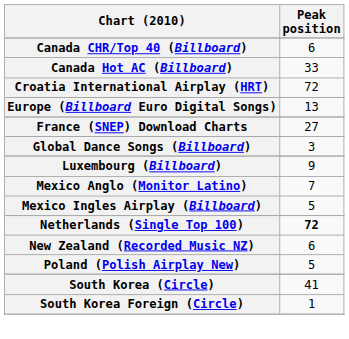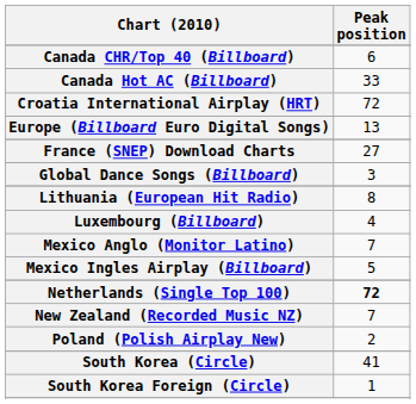+ row: Lithuania (European Hit Radio) | 8
Luxembourg (Billboard) | Peak position: 9 -> 4
New Zealand (Recorded Music NZ) | Peak position: 6 -> 7
Poland (Polish Airplay New) | Peak position: 5 -> 2
